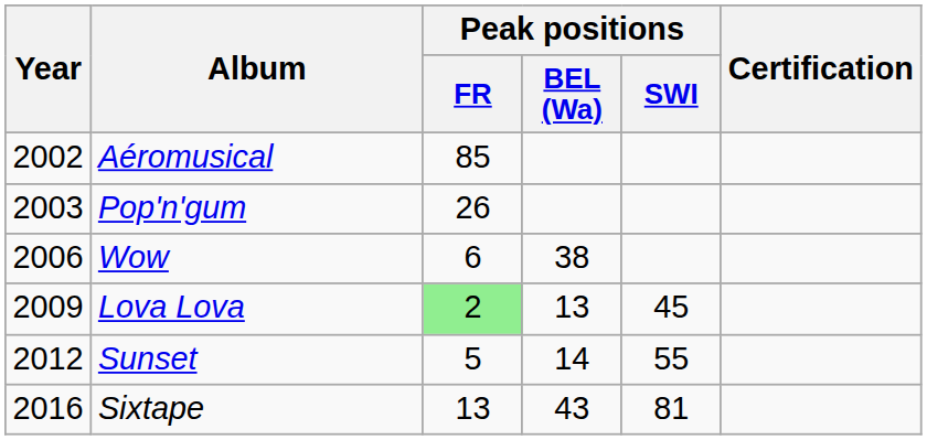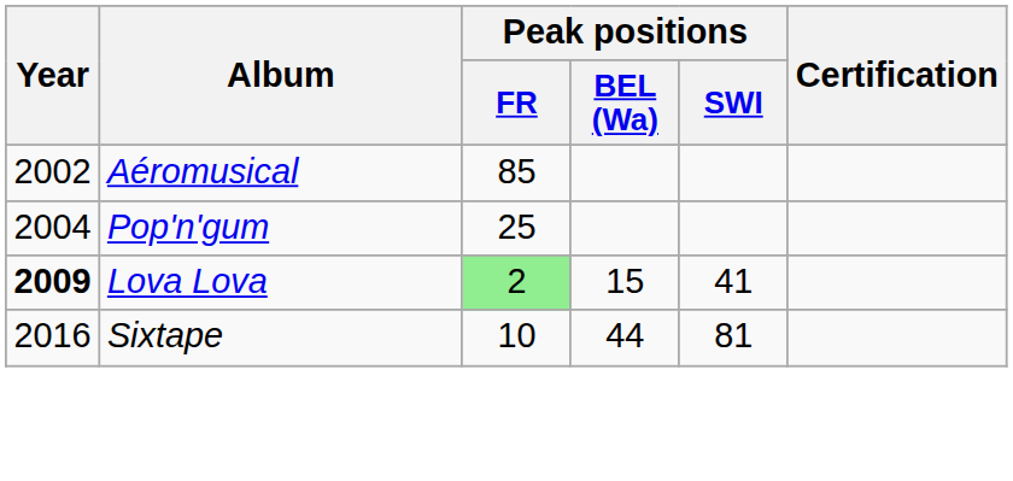Pop'n'gum | Year: 2003 -> 2004
Pop'n'gum | Peak positions / FR: 26 -> 25
- row: 2006 | Wow | 6 | 38
Lova Lova | Year: normal -> bold
Lova Lova | Peak positions / BEL (Wa): 13 -> 15
Lova Lova | Peak positions / SWI: 45 -> 41
- row: 2012 | Sunset | 5 | 14 | 55
Sixtape | Peak positions / FR: 13 -> 10
Sixtape | Peak positions / BEL (Wa): 43 -> 44
